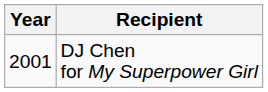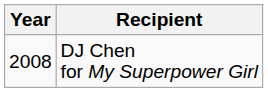DJ Chen for My Superpower Girl | Year: 2001 -> 2008
